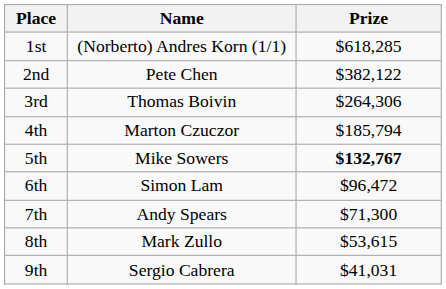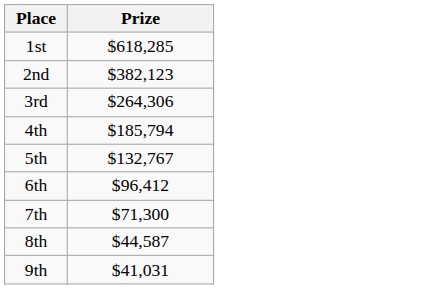- column: Name | (Norberto) Andres Korn (1/1) | Pete Chen | Thomas Boivin | Marton Czuczor | Mike Sowers | Simon Lam | Andy Spears | Mark Zullo | Sergio Cabrera
2nd | Prize: $382,122 -> $382,123
5th | Prize: bold -> normal
6th | Prize: $96,472 -> $96,412
8th | Prize: $53,615 -> $44,587
